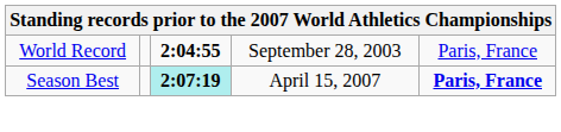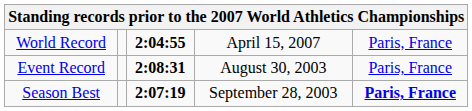World Record | column 4: September 28, 2003 -> April 15, 2007
+ row: Event Record | 2:08:31 | August 30, 2003 | Paris, France
Season Best | column 3: paleturquoise background -> no background
Season Best | column 4: April 15, 2007 -> September 28, 2003
